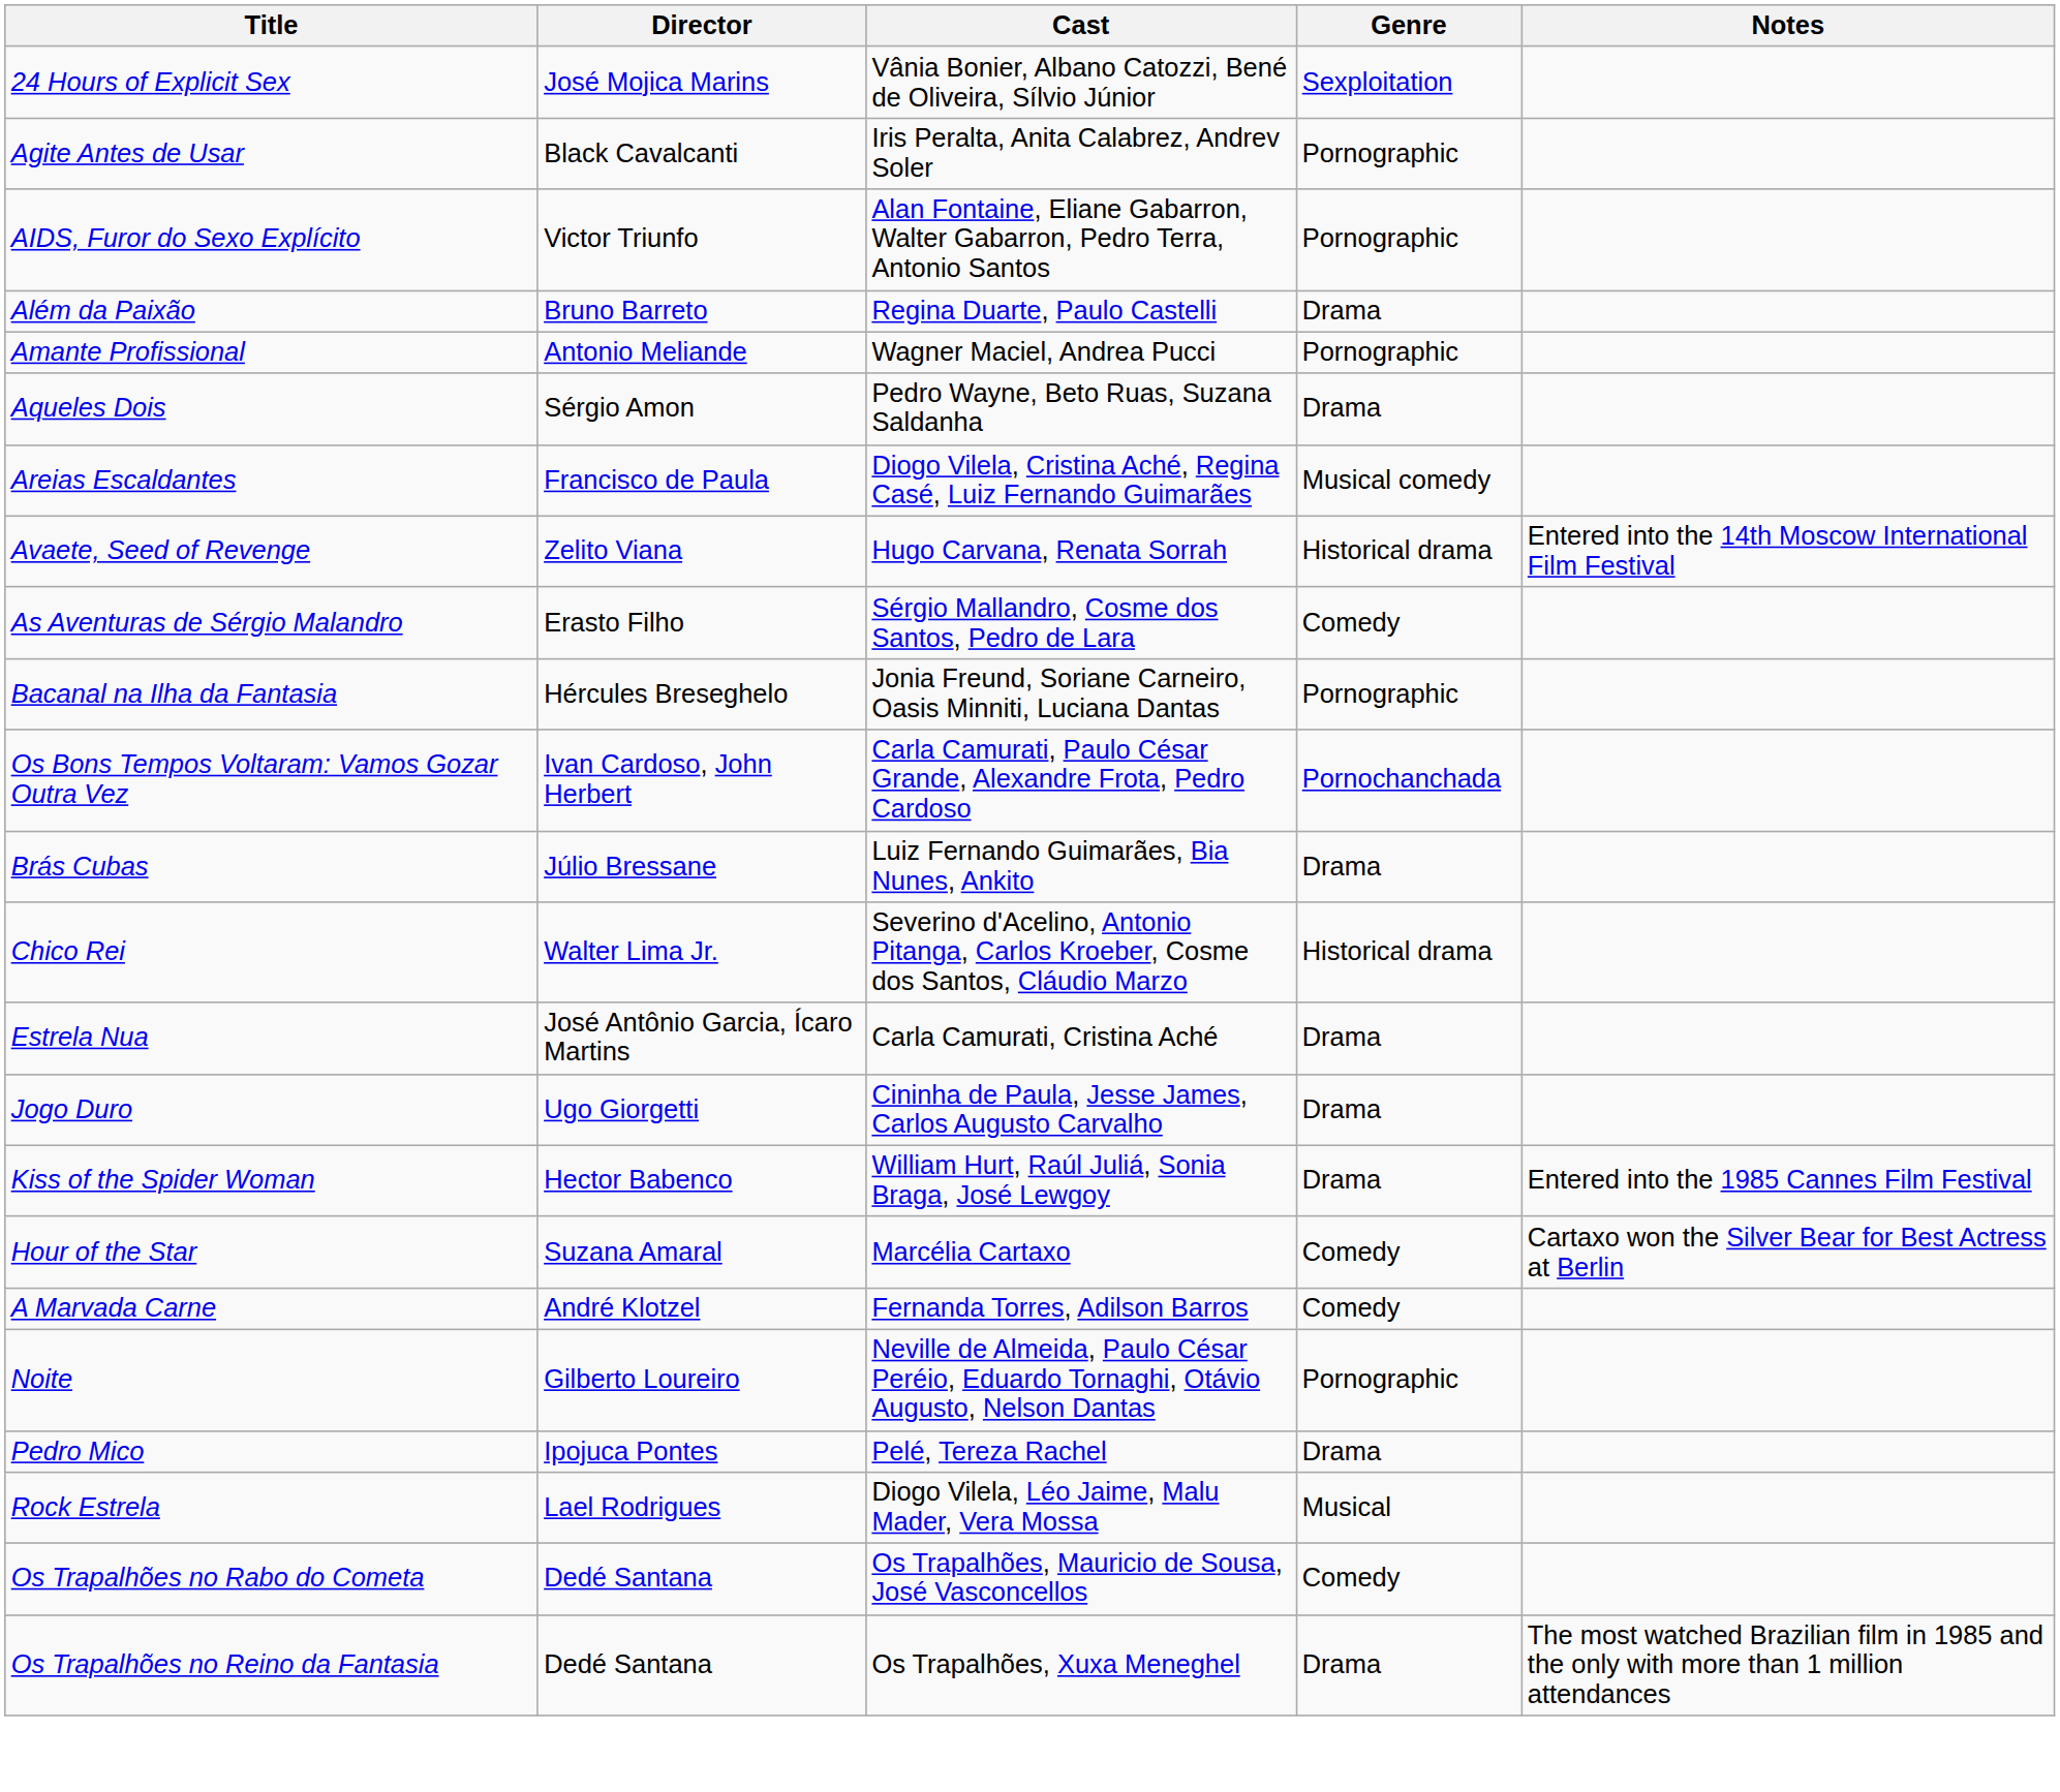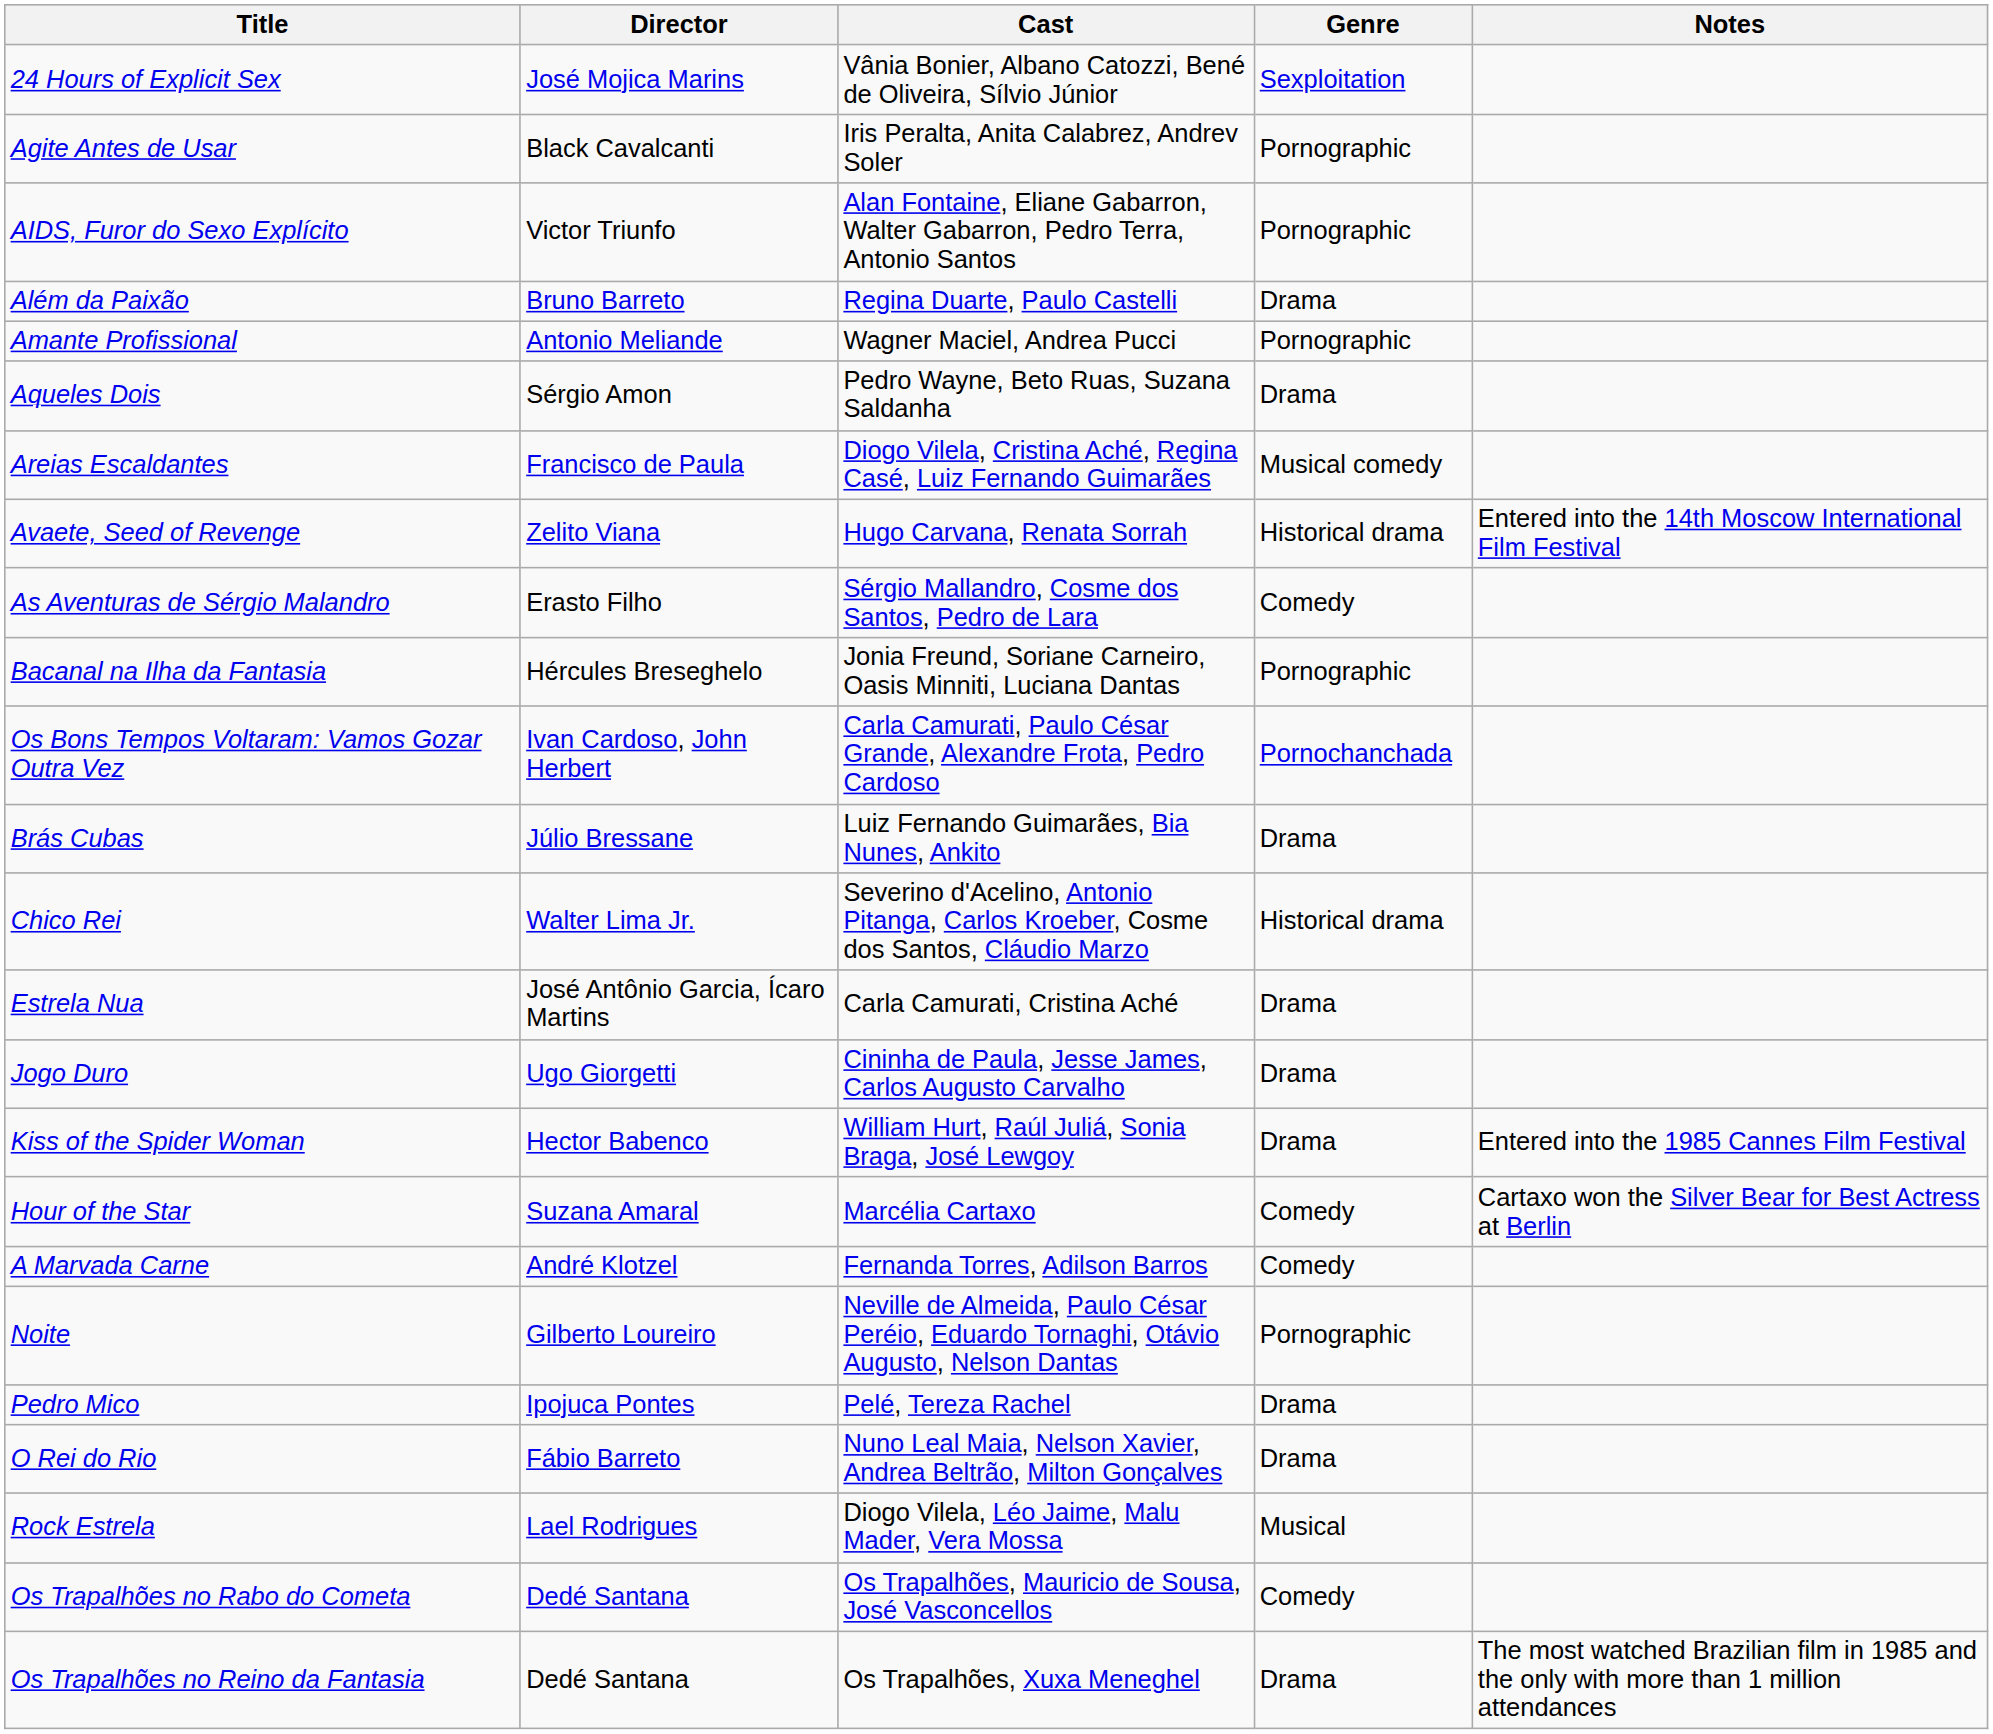+ row: O Rei do Rio | Fábio Barreto | Nuno Leal Maia, Nelson Xavier, Andrea Beltrão, Milton Gonçalves | Drama
